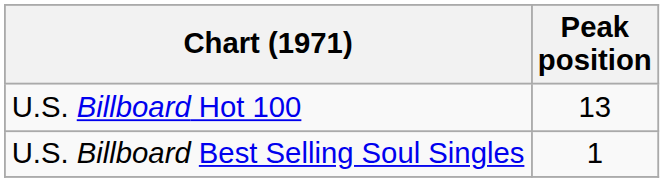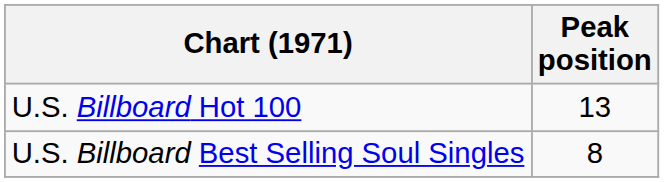U.S. Billboard Best Selling Soul Singles | Peak position: 1 -> 8
